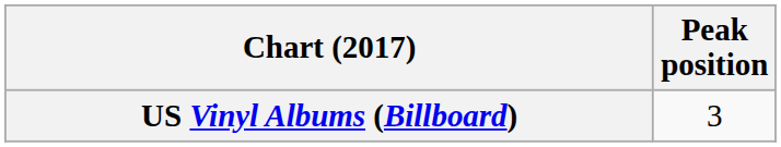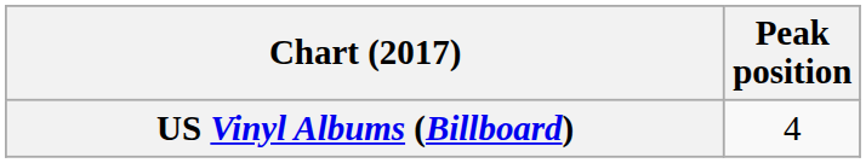US Vinyl Albums (Billboard) | Peak position: 3 -> 4
